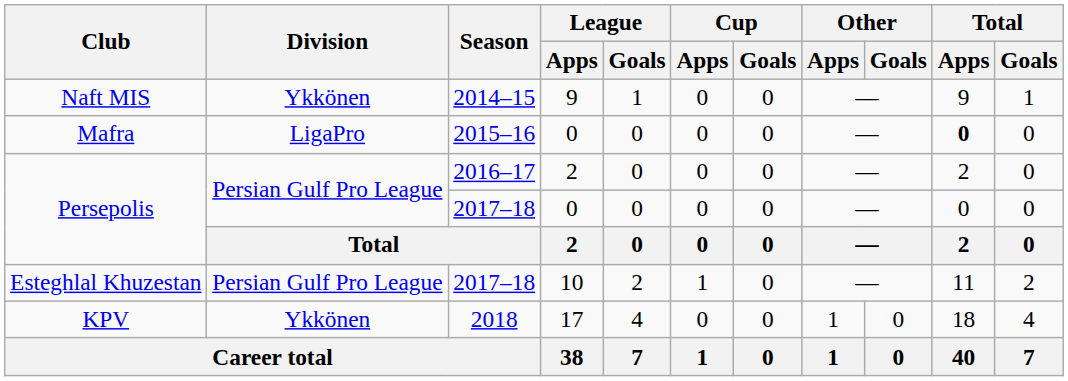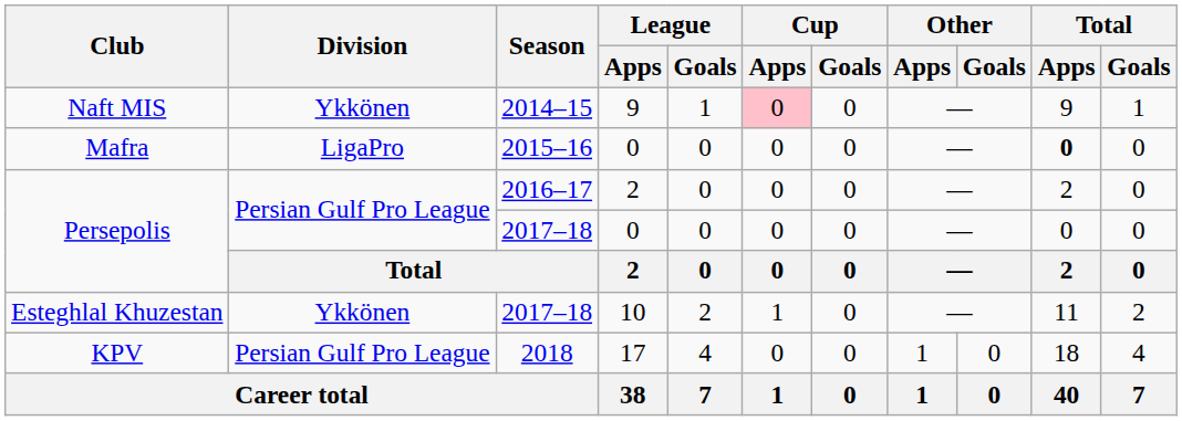Naft MIS | Cup / Apps: no background -> pink background
Esteghlal Khuzestan | Division: Persian Gulf Pro League -> Ykkönen
KPV | Division: Ykkönen -> Persian Gulf Pro League
